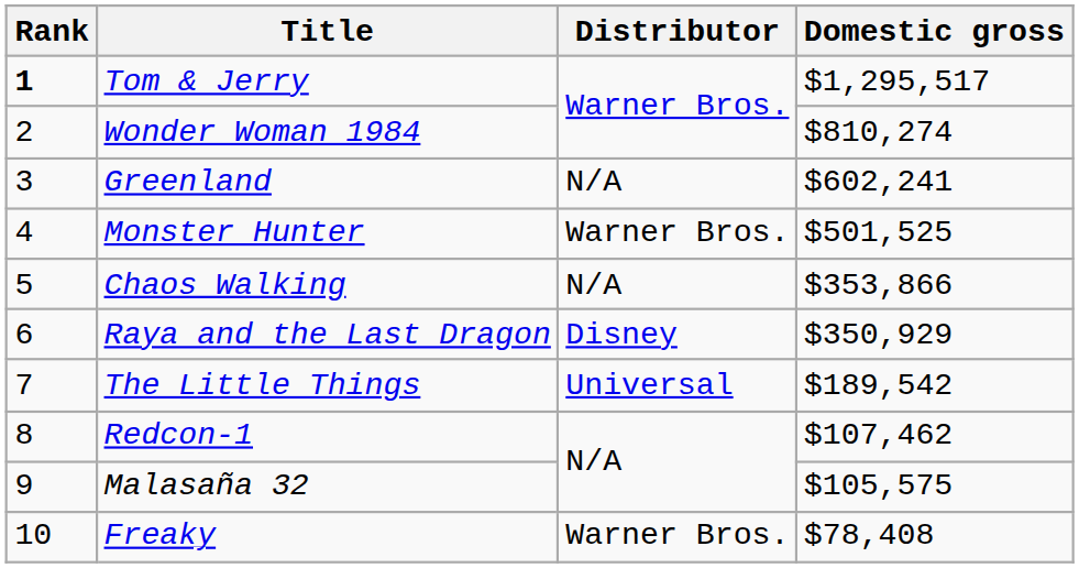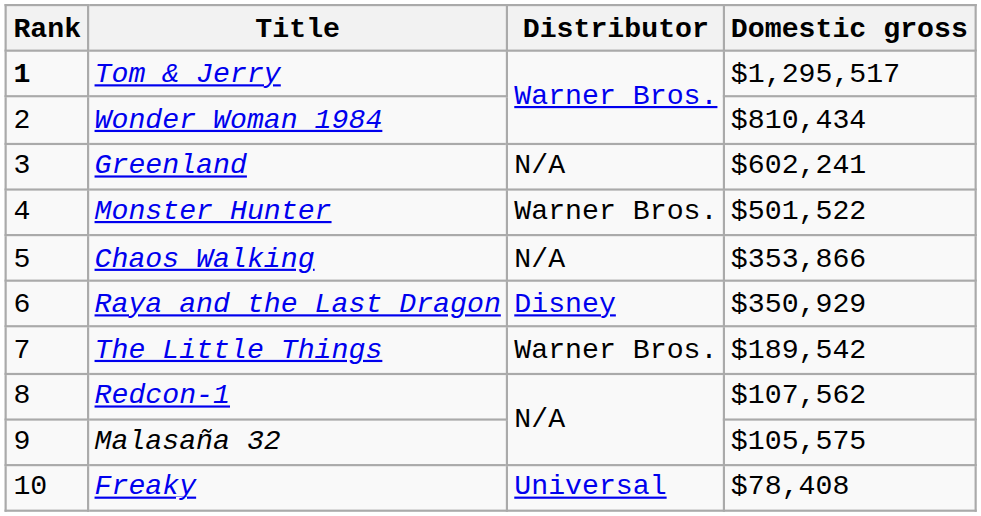Wonder Woman 1984 | Domestic gross: $810,274 -> $810,434
Monster Hunter | Domestic gross: $501,525 -> $501,522
The Little Things | Distributor: Universal -> Warner Bros.
Redcon-1 | Domestic gross: $107,462 -> $107,562
Freaky | Distributor: Warner Bros. -> Universal
